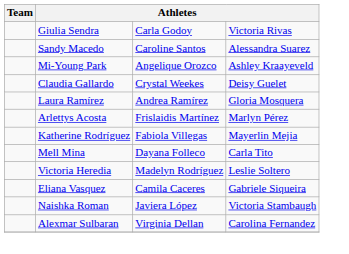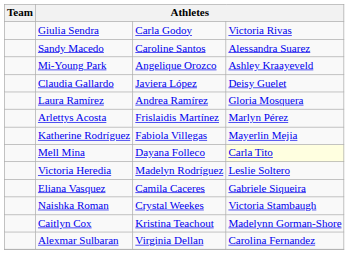Claudia Gallardo | column 3: Crystal Weekes -> Javiera López
Mell Mina | column 4: no background -> lightyellow background
Naishka Roman | column 3: Javiera López -> Crystal Weekes
+ row: Caitlyn Cox | Kristina Teachout | Madelynn Gorman-Shore
